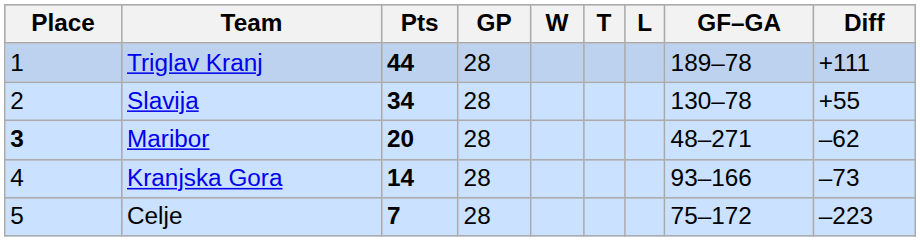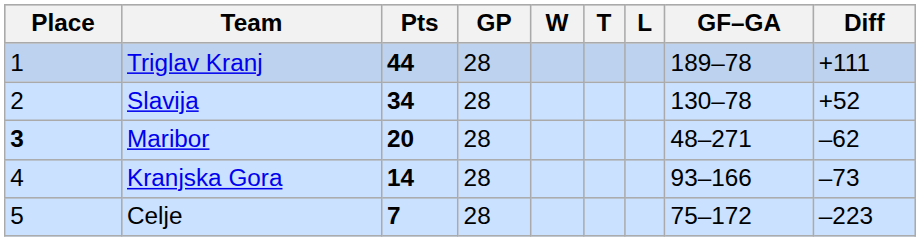Slavija | Diff: +55 -> +52
